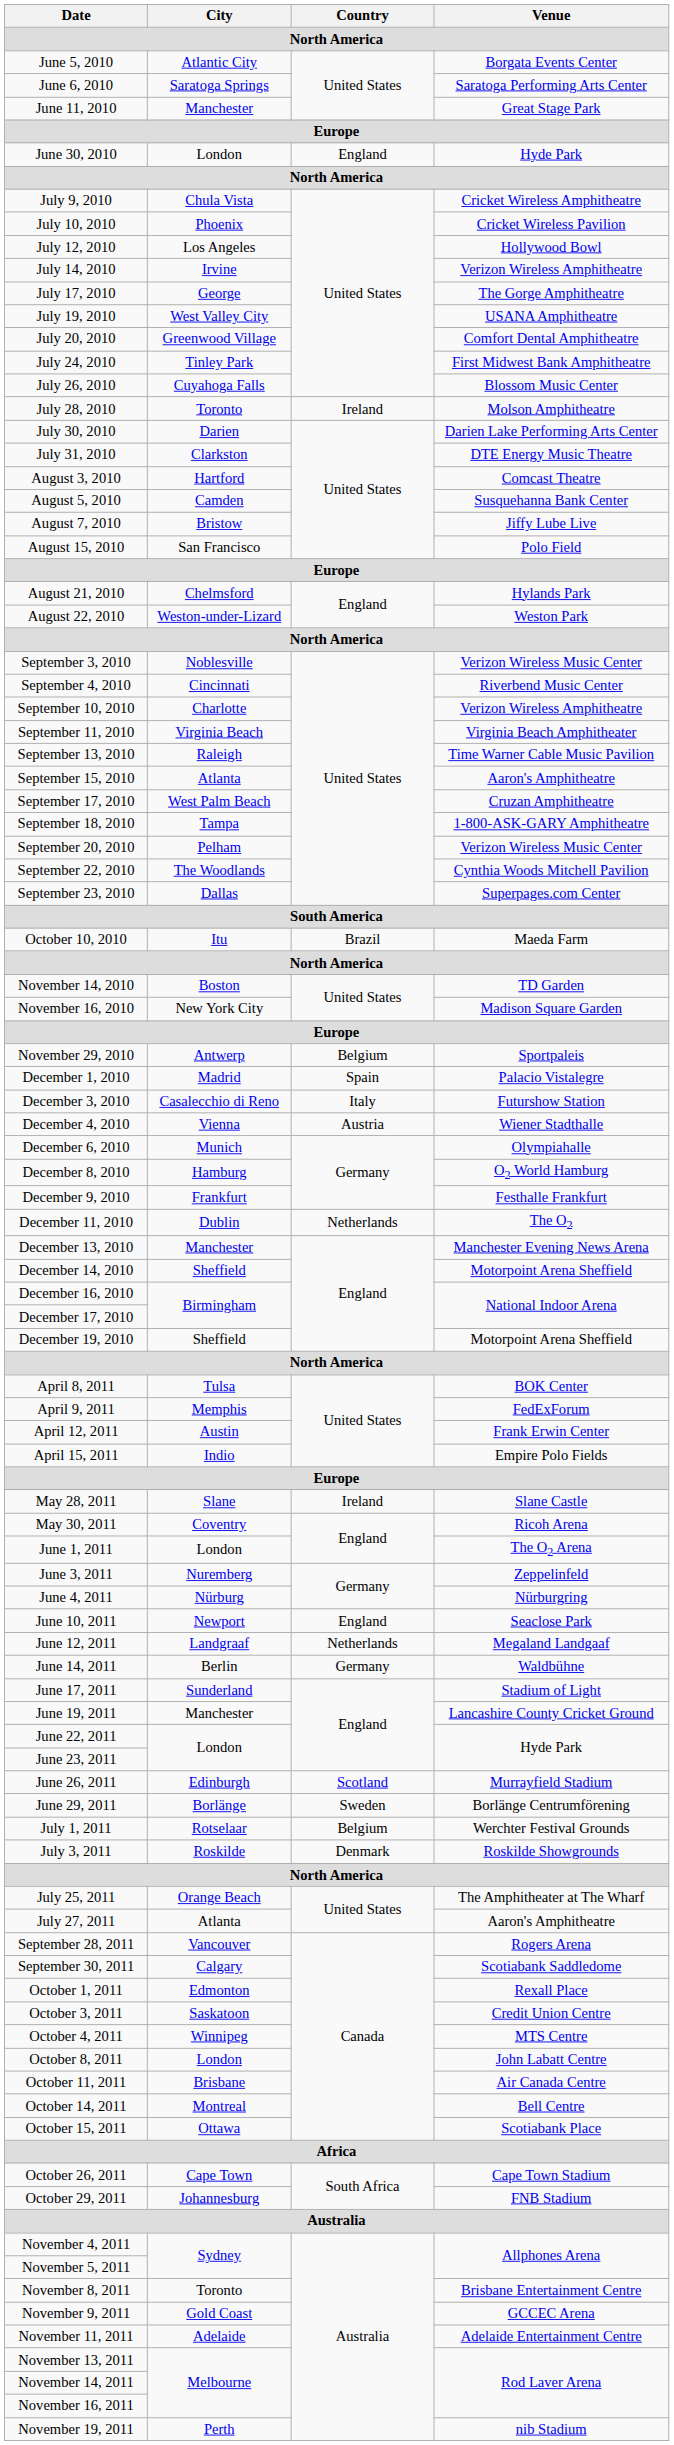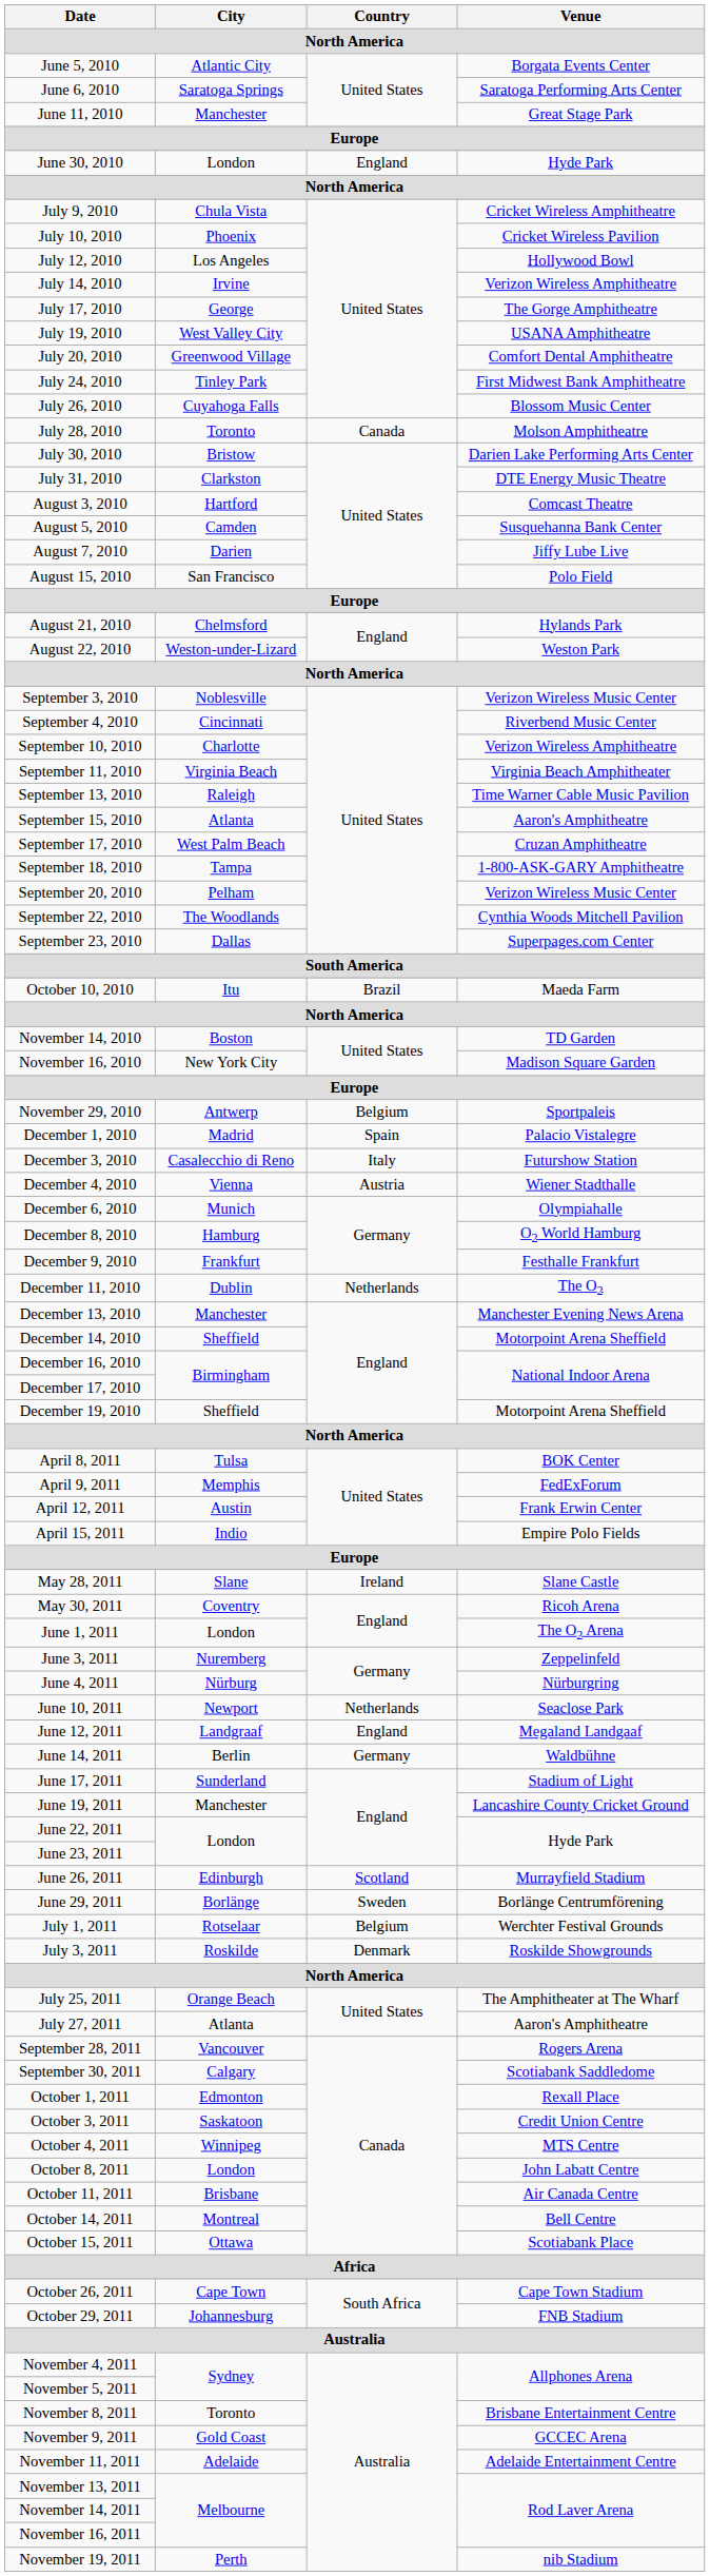July 28, 2010 | Country: Ireland -> Canada
July 30, 2010 | City: Darien -> Bristow
August 7, 2010 | City: Bristow -> Darien
June 10, 2011 | Country: England -> Netherlands
June 12, 2011 | Country: Netherlands -> England
